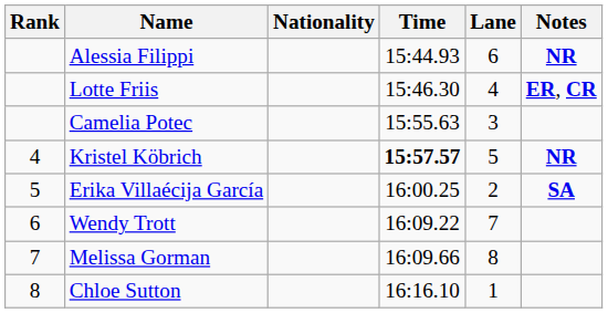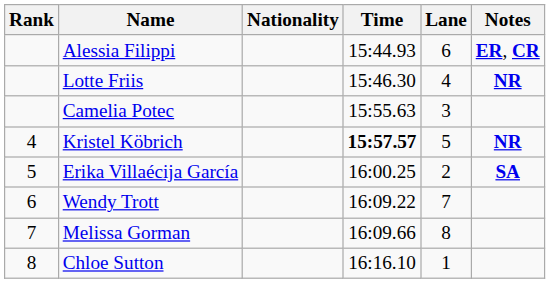Alessia Filippi | Notes: NR -> ER, CR
Lotte Friis | Notes: ER, CR -> NR
